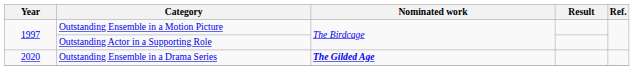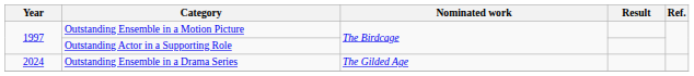Outstanding Ensemble in a Drama Series | Year: 2020 -> 2024
Outstanding Ensemble in a Drama Series | Nominated work: bold -> normal
